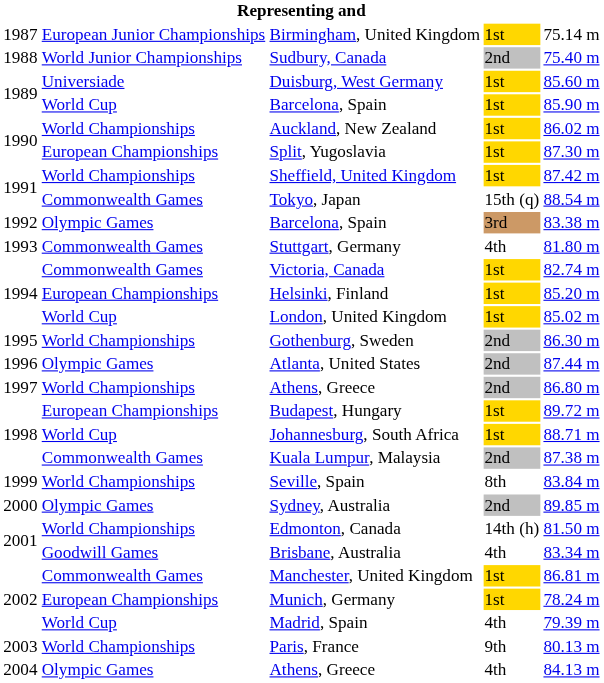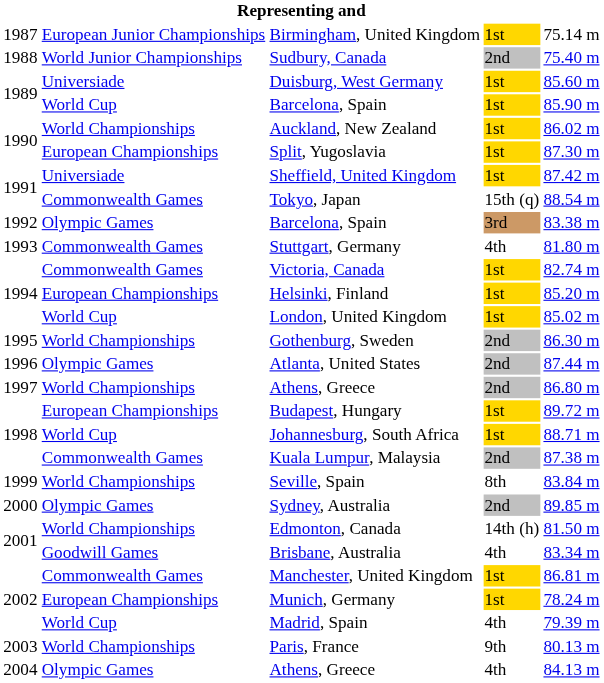Sheffield, United Kingdom | column 2: World Championships -> Universiade
